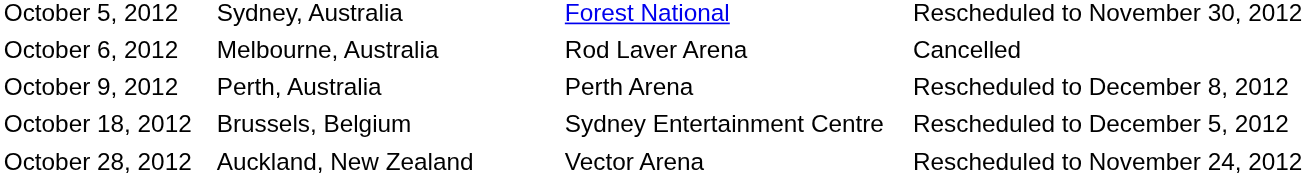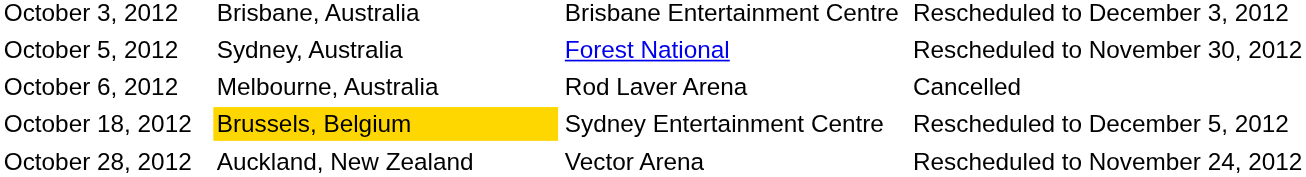+ row: October 3, 2012 | Brisbane, Australia | Brisbane Entertainment Centre | Rescheduled to December 3, 2012
- row: October 9, 2012 | Perth, Australia | Perth Arena | Rescheduled to December 8, 2012
October 18, 2012 | column 2: no background -> gold background
